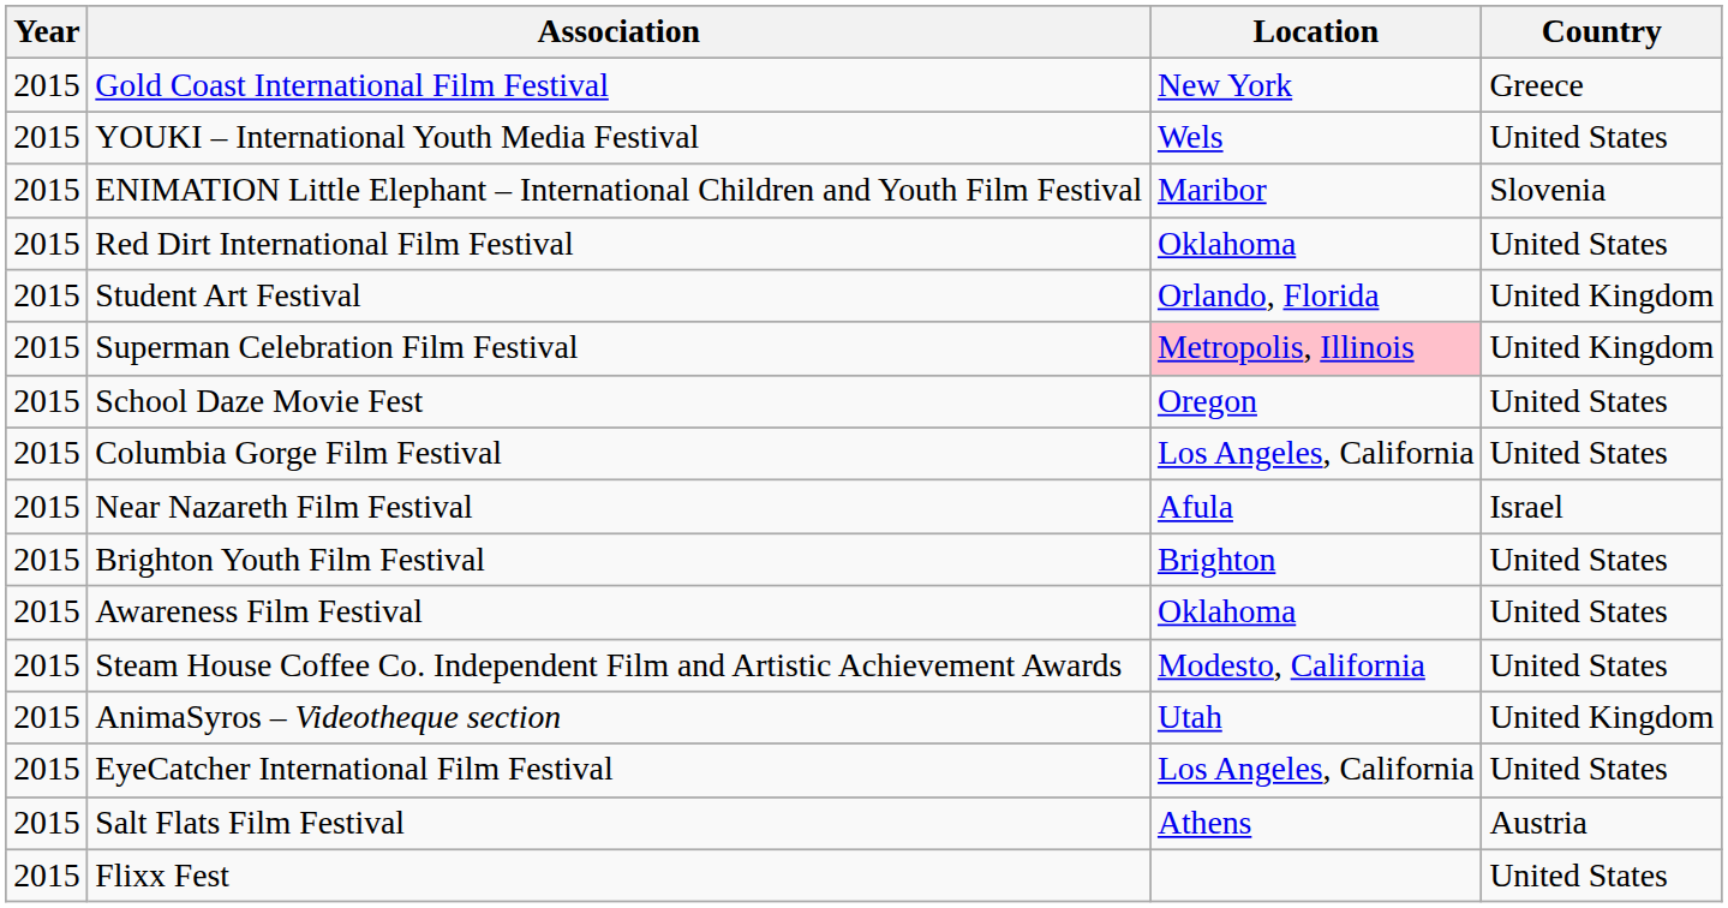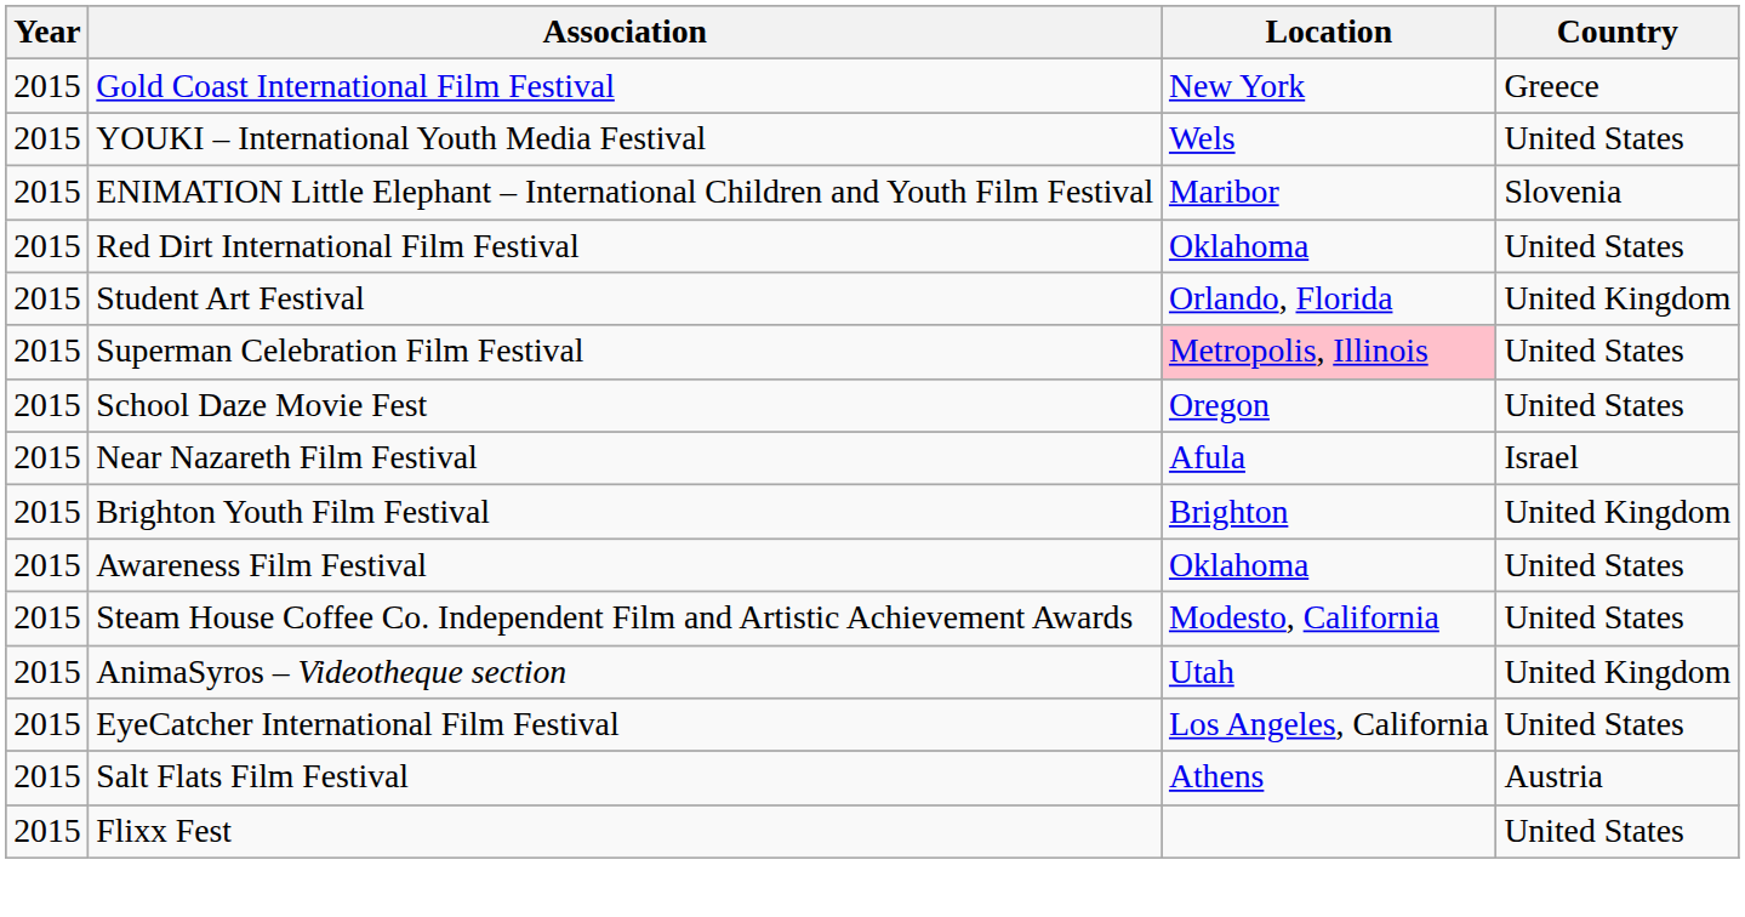Superman Celebration Film Festival | Country: United Kingdom -> United States
- row: 2015 | Columbia Gorge Film Festival | Los Angeles, California | United States
Brighton Youth Film Festival | Country: United States -> United Kingdom
